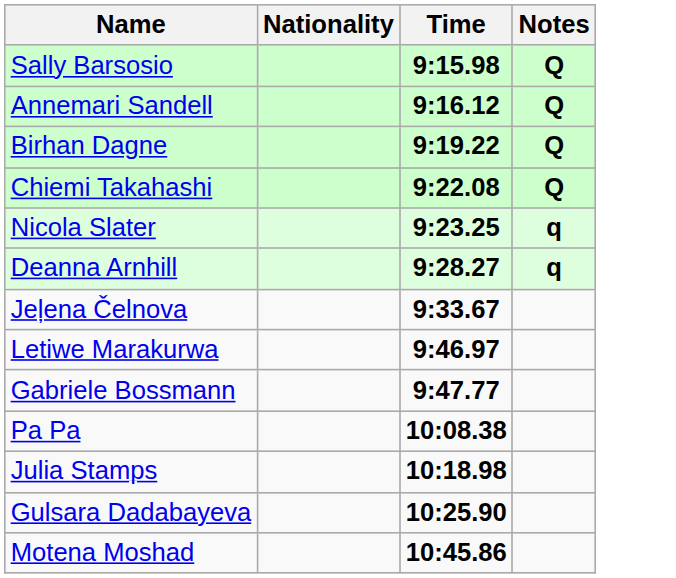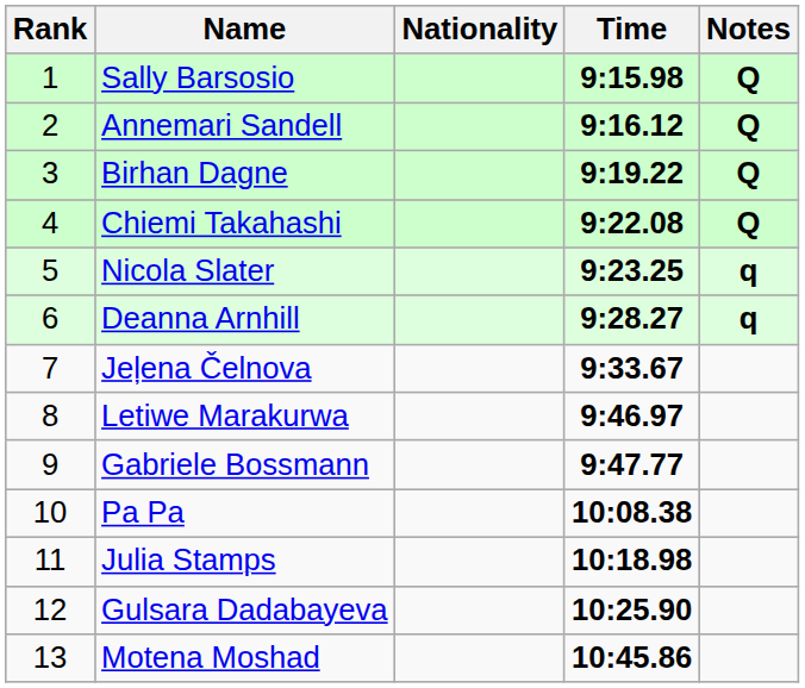+ column: Rank | 1 | 2 | 3 | 4 | 5 | 6 | 7 | 8 | 9 | 10 | 11 | 12 | 13
